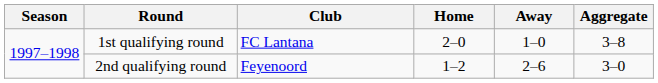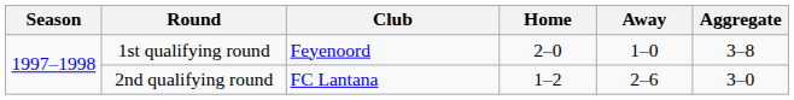1st qualifying round | Club: FC Lantana -> Feyenoord
2nd qualifying round | Club: Feyenoord -> FC Lantana
